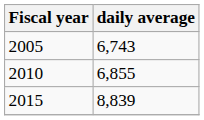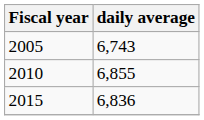2015 | daily average: 8,839 -> 6,836
